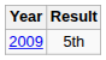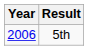5th | Year: 2009 -> 2006
